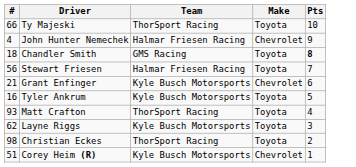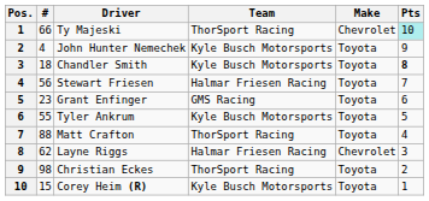+ column: Pos. | 1 | 2 | 3 | 4 | 5 | 6 | 7 | 8 | 9 | 10
Ty Majeski | Make: Toyota -> Chevrolet
Ty Majeski | Pts: no background -> paleturquoise background
John Hunter Nemechek | Team: Halmar Friesen Racing -> Kyle Busch Motorsports
John Hunter Nemechek | Make: Chevrolet -> Toyota
Chandler Smith | Team: GMS Racing -> Kyle Busch Motorsports
Grant Enfinger | #: 21 -> 23
Grant Enfinger | Team: Kyle Busch Motorsports -> GMS Racing
Grant Enfinger | Make: Chevrolet -> Toyota
Tyler Ankrum | #: 16 -> 55
Matt Crafton | #: 93 -> 88
Layne Riggs | Team: Kyle Busch Motorsports -> Halmar Friesen Racing
Layne Riggs | Make: Toyota -> Chevrolet
Corey Heim (R) | #: 51 -> 15
Corey Heim (R) | Make: Chevrolet -> Toyota
